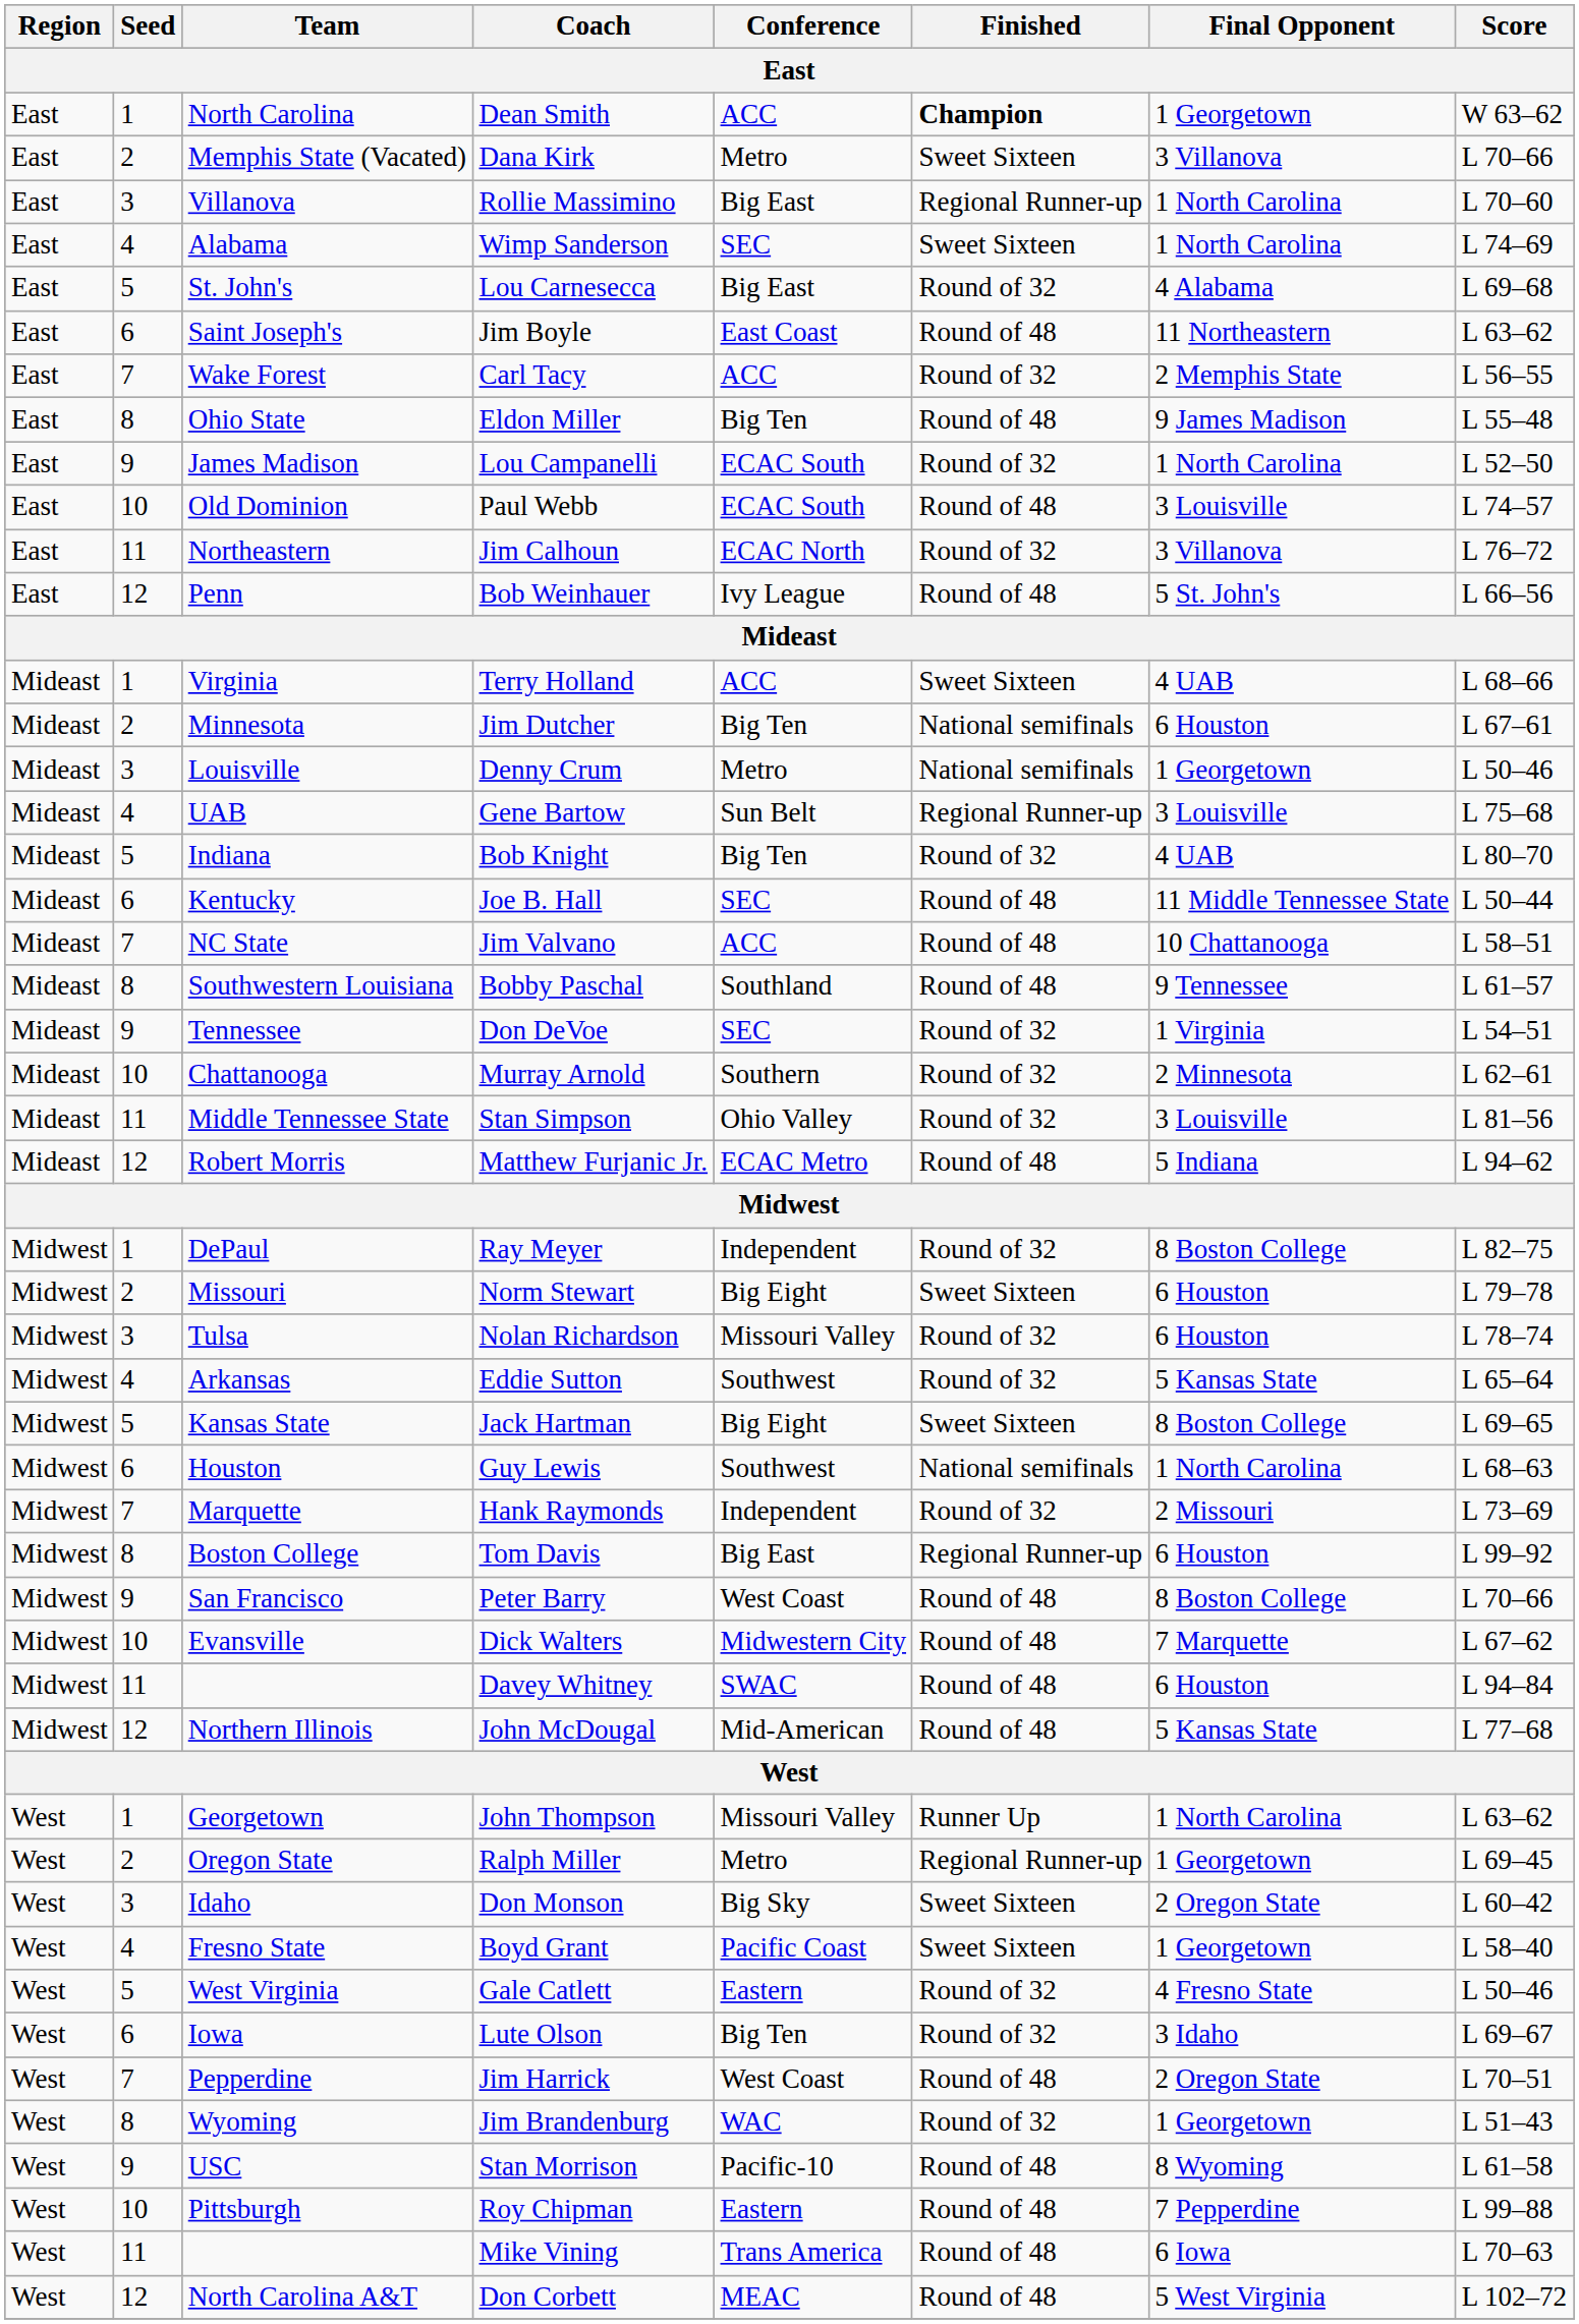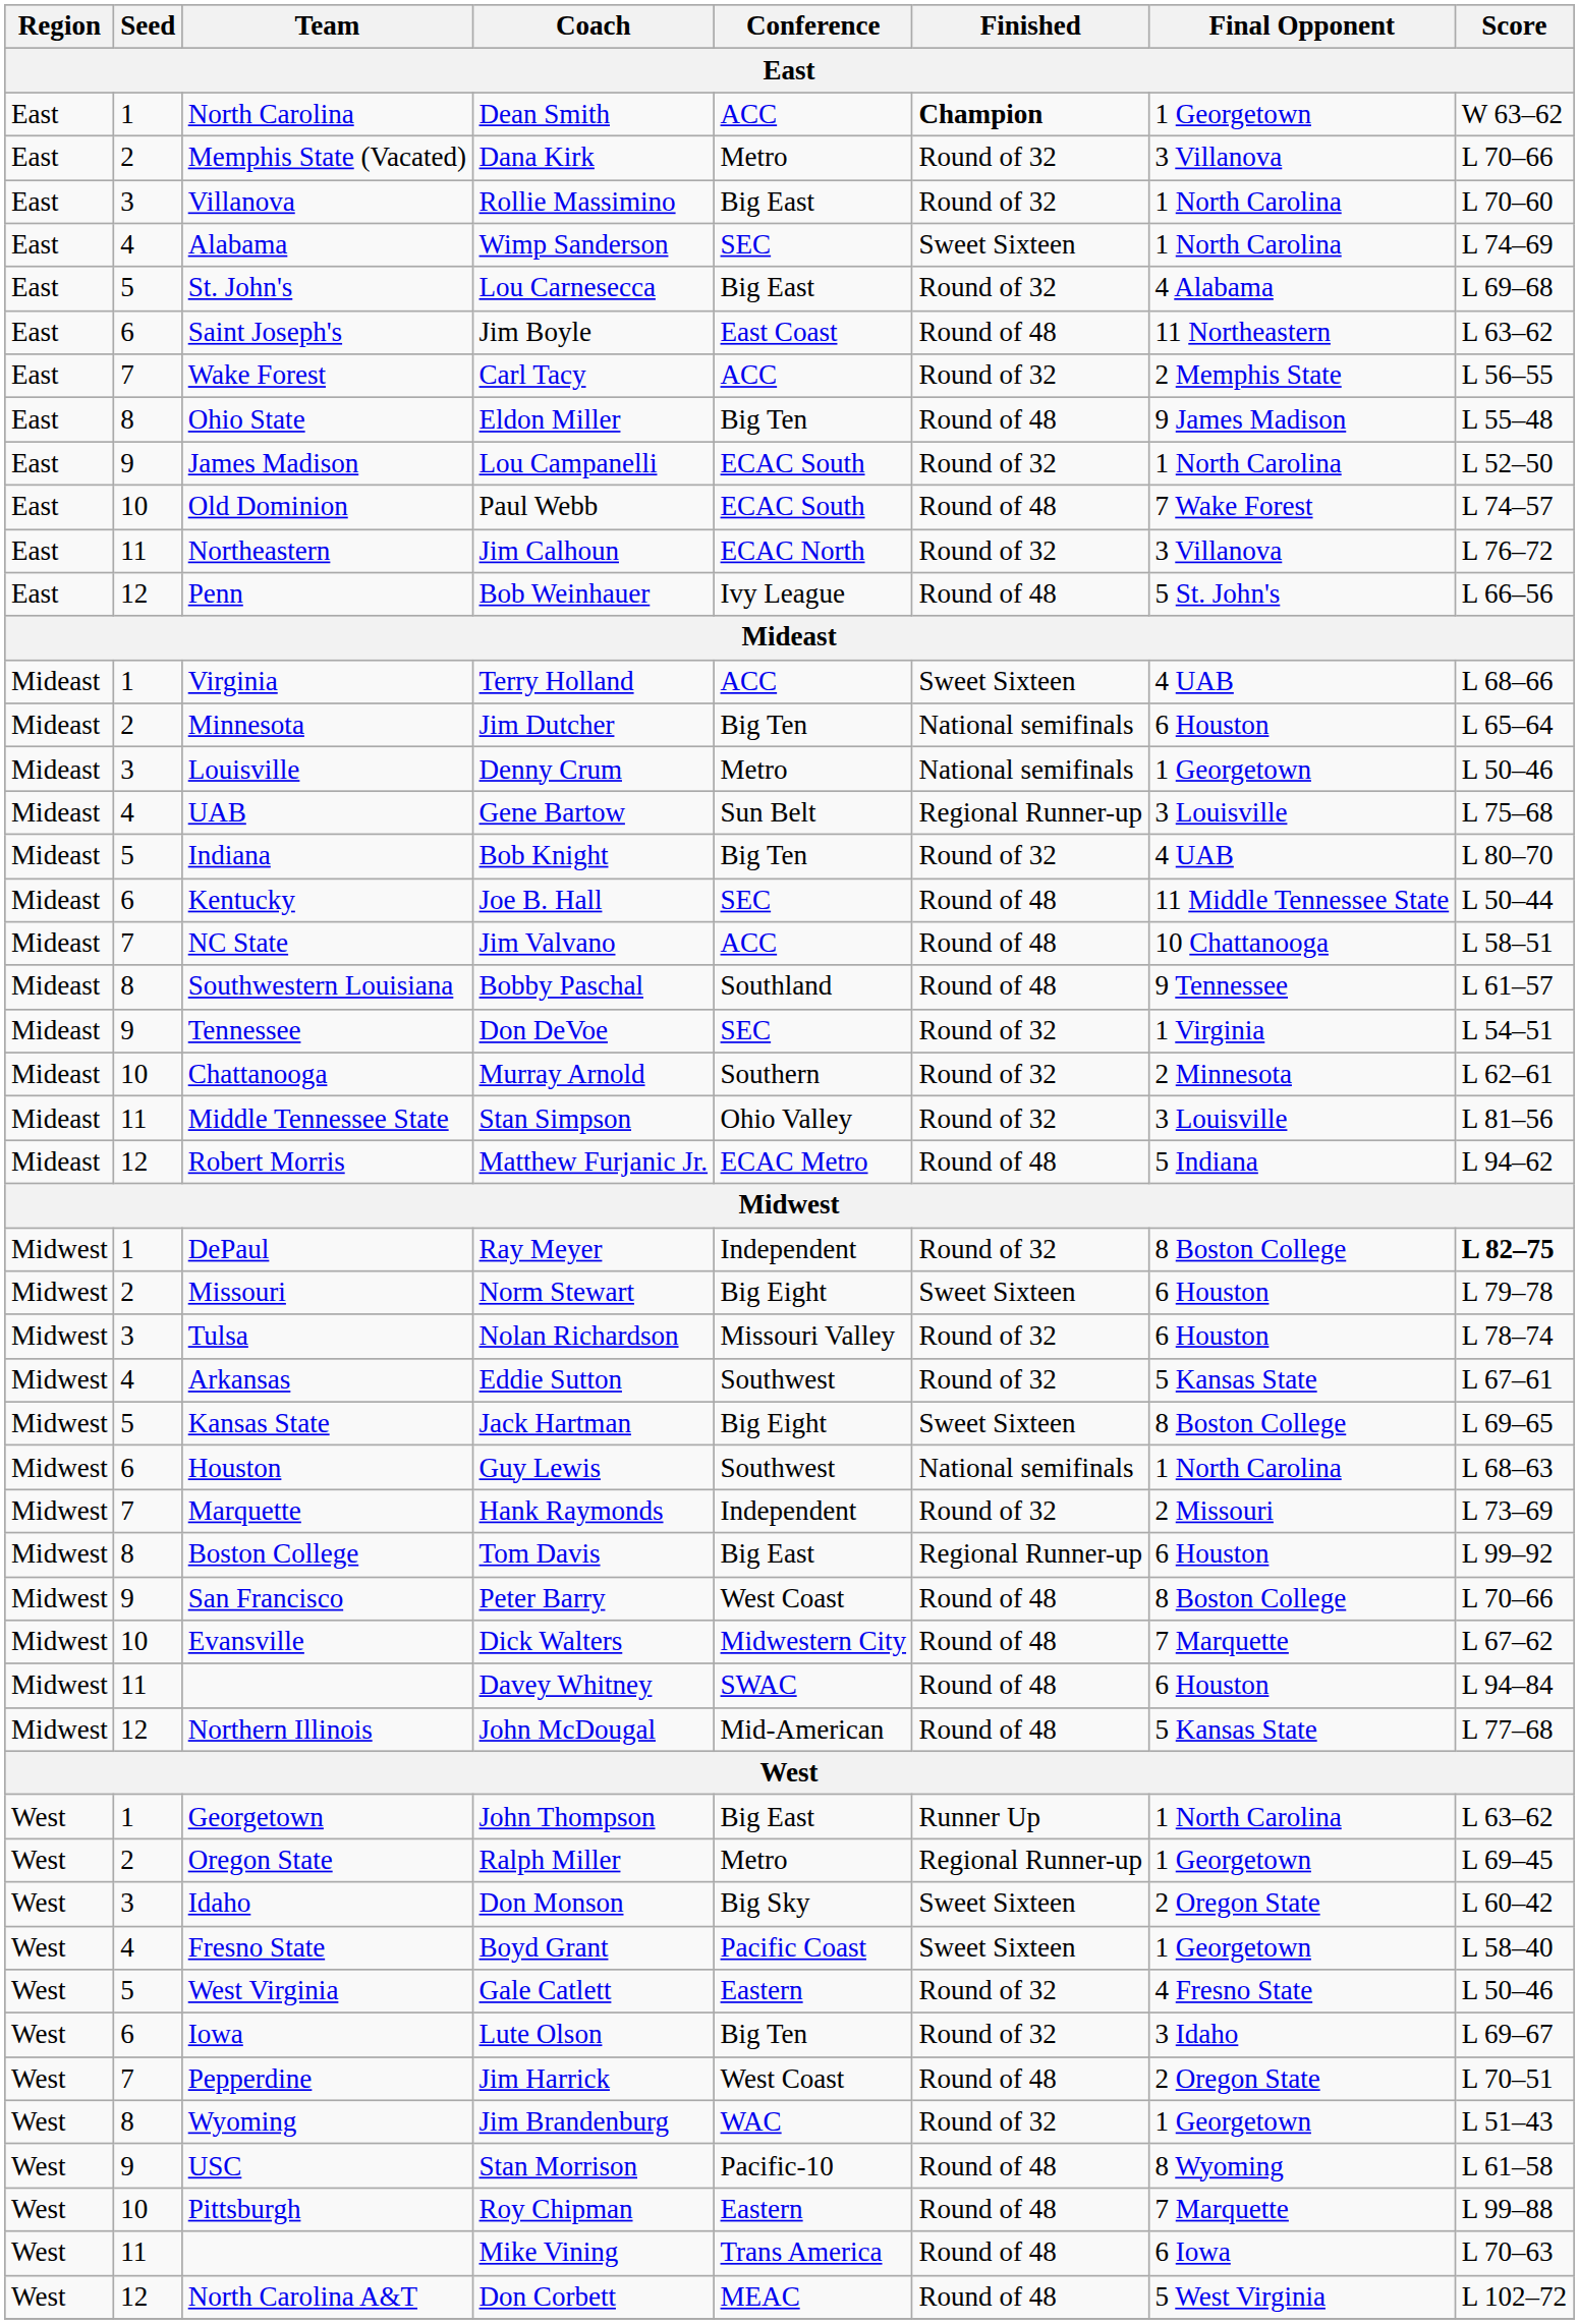Dana Kirk | Finished: Sweet Sixteen -> Round of 32
Rollie Massimino | Finished: Regional Runner-up -> Round of 32
Paul Webb | Final Opponent: 3 Louisville -> 7 Wake Forest
Jim Dutcher | Score: L 67–61 -> L 65–64
Ray Meyer | Score: normal -> bold
Eddie Sutton | Score: L 65–64 -> L 67–61
John Thompson | Conference: Missouri Valley -> Big East
Roy Chipman | Final Opponent: 7 Pepperdine -> 7 Marquette
